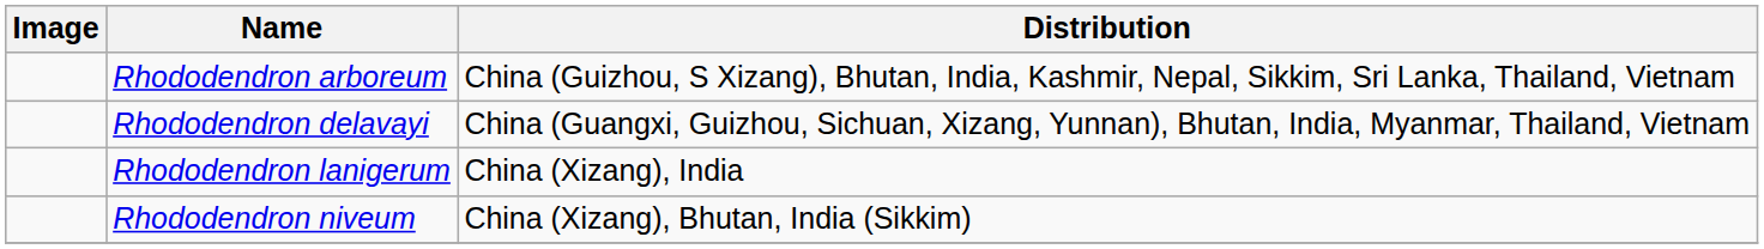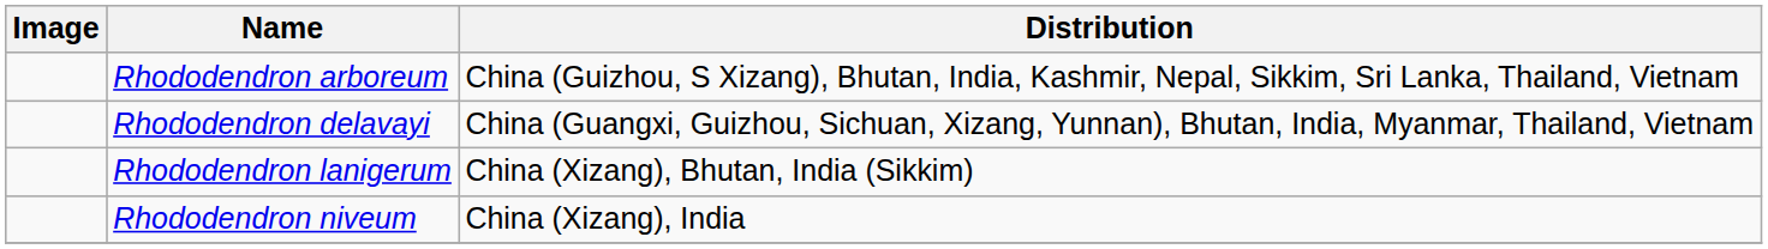Rhododendron lanigerum | Distribution: China (Xizang), India -> China (Xizang), Bhutan, India (Sikkim)
Rhododendron niveum | Distribution: China (Xizang), Bhutan, India (Sikkim) -> China (Xizang), India
